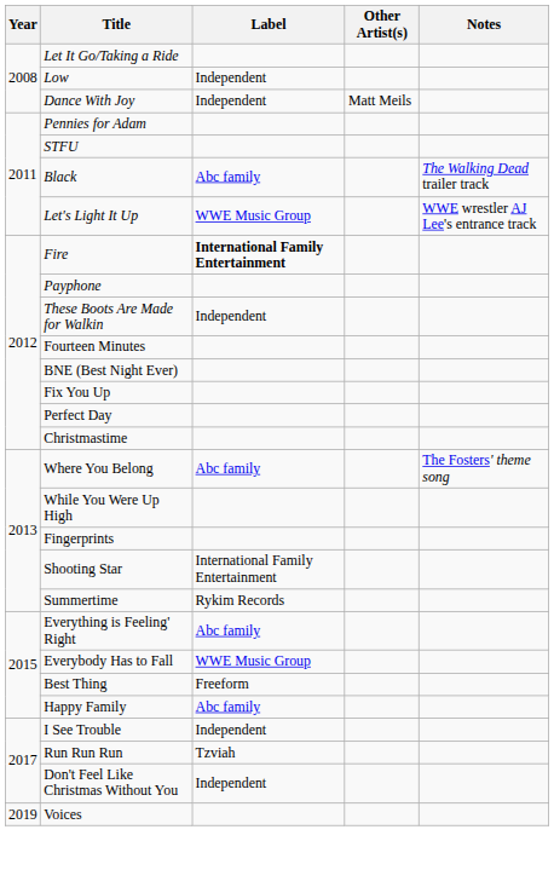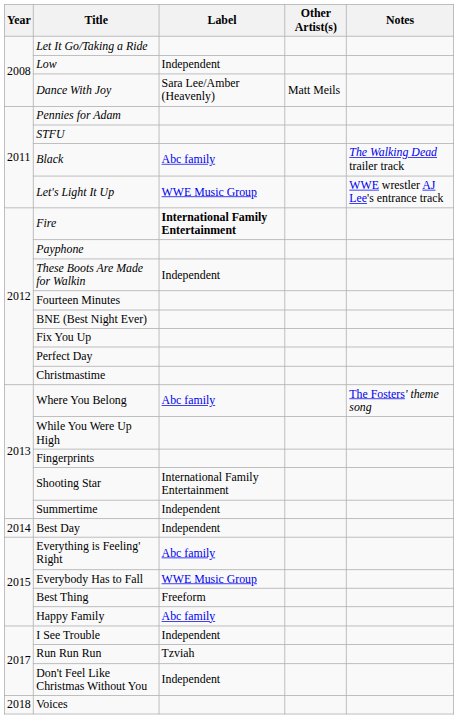Dance With Joy | Label: Independent -> Sara Lee/Amber (Heavenly)
Summertime | Label: Rykim Records -> Independent
+ row: 2014 | Best Day | Independent
Voices | Year: 2019 -> 2018
